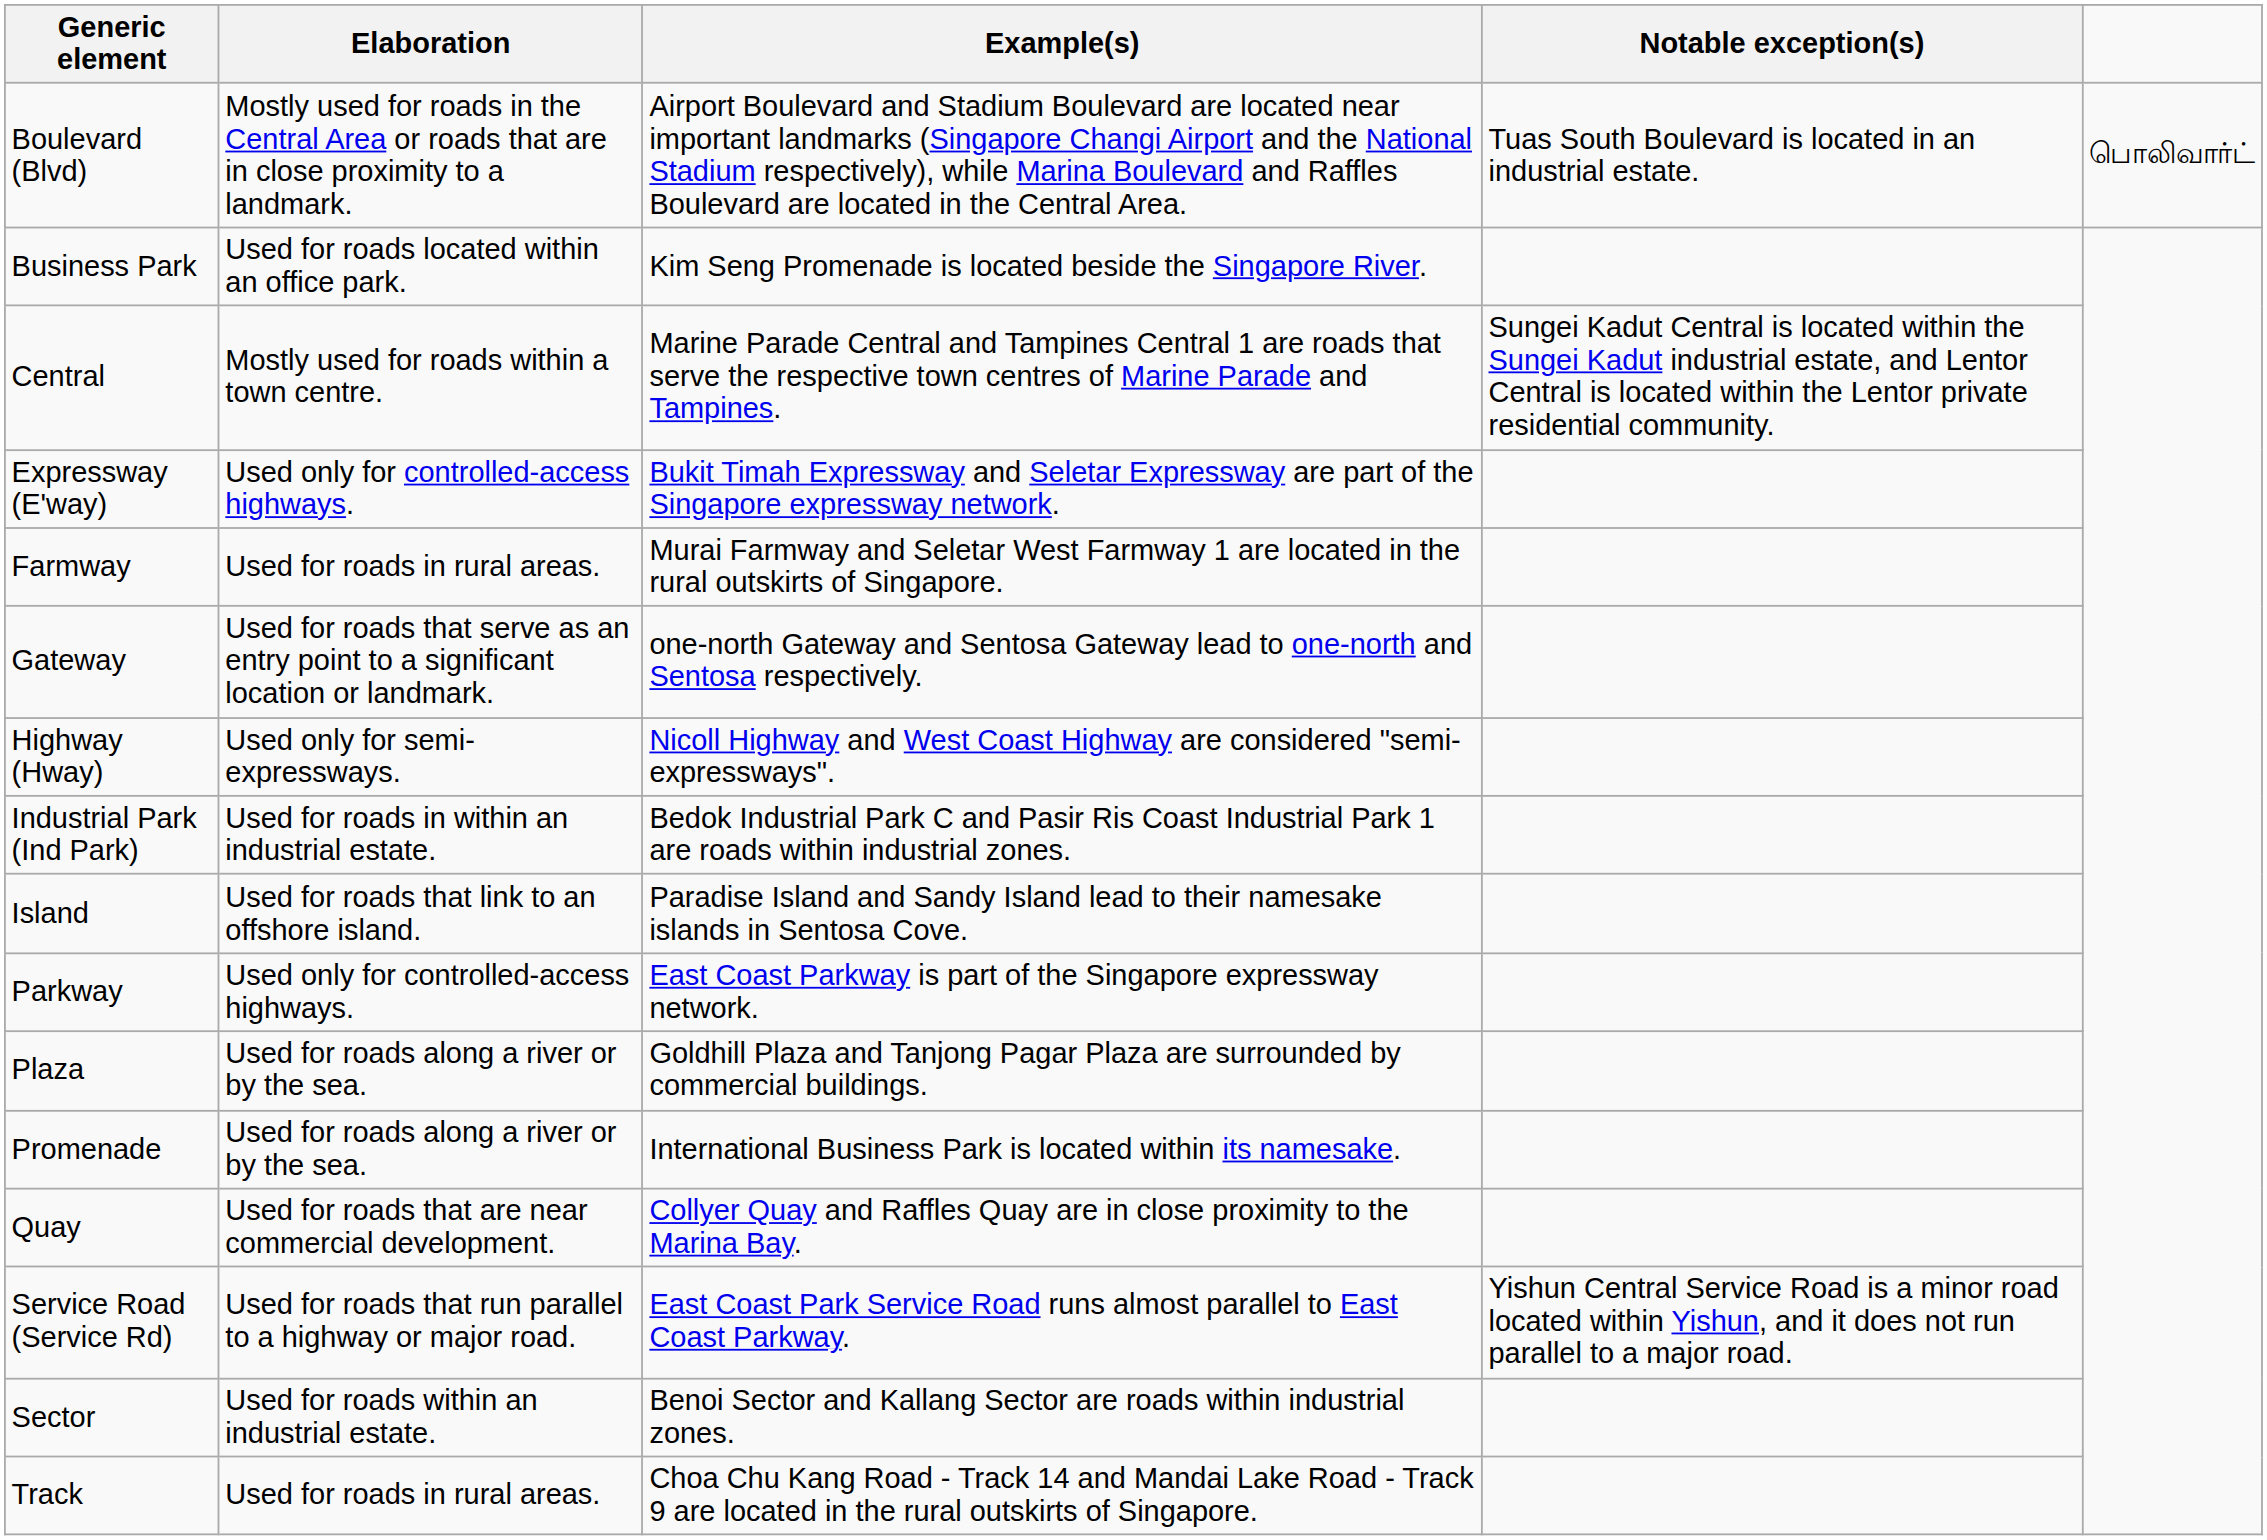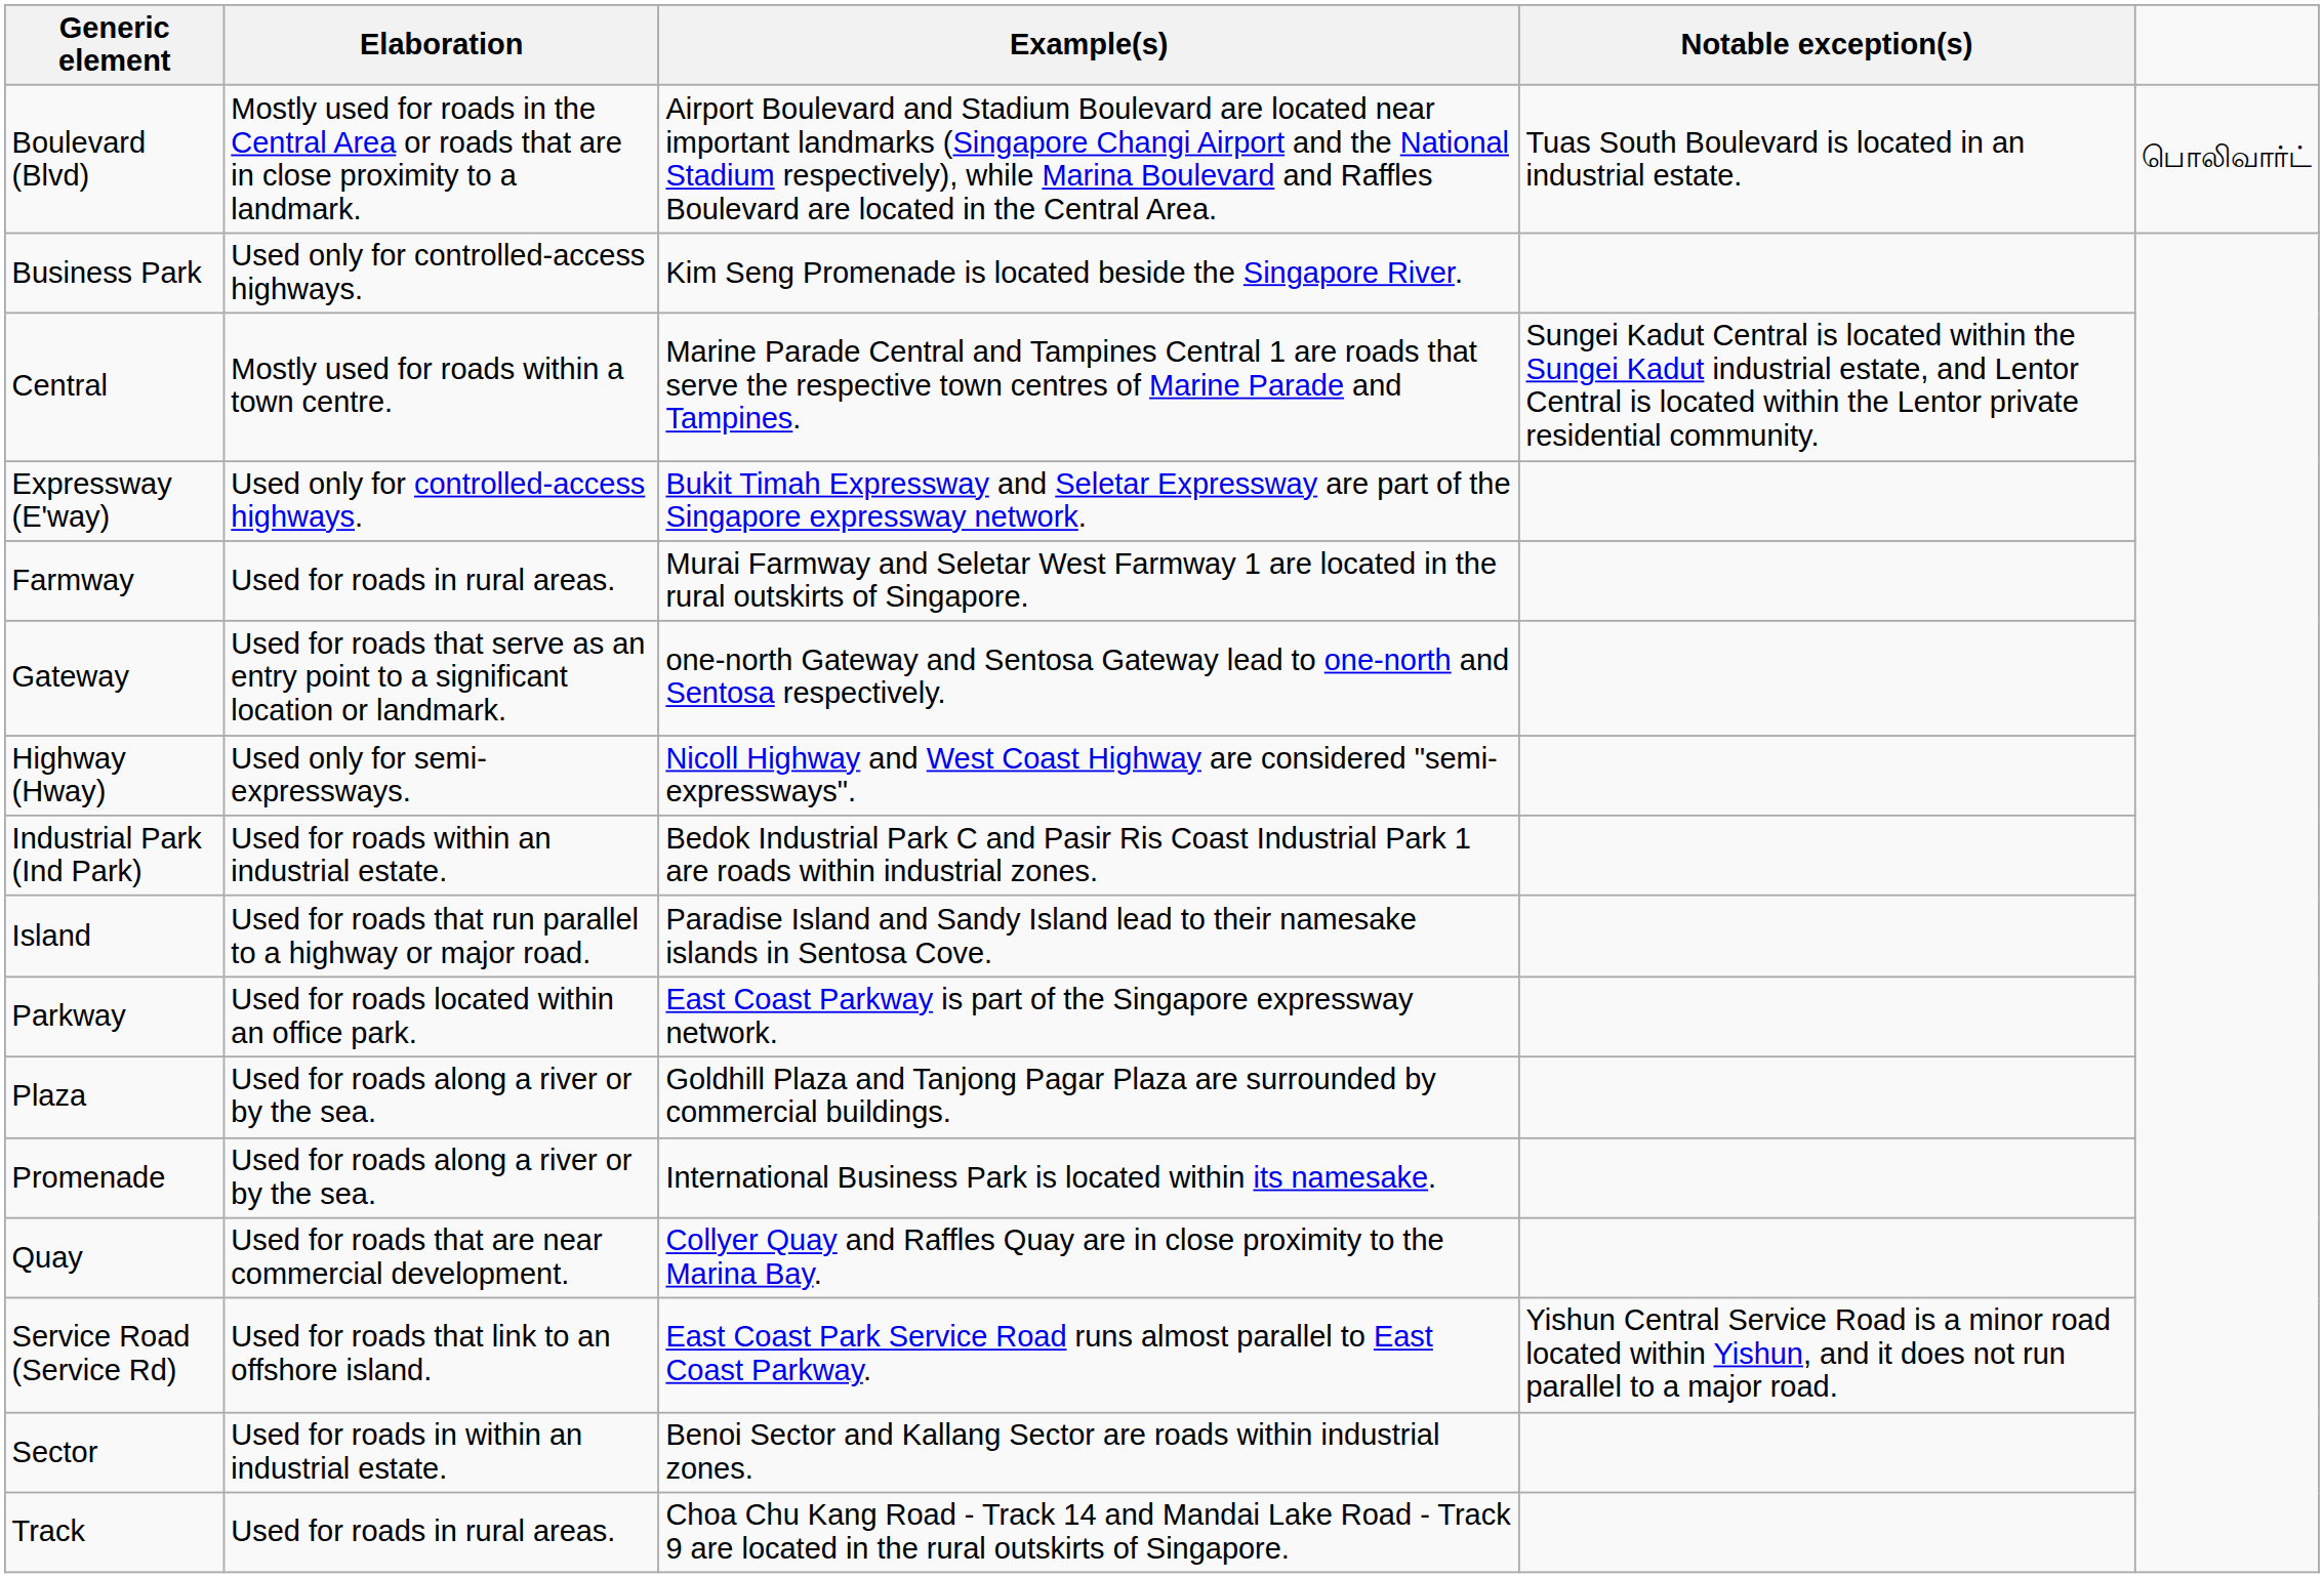Business Park | Elaboration: Used for roads located within an office park. -> Used only for controlled-access highways.
Industrial Park (Ind Park) | Elaboration: Used for roads in within an industrial estate. -> Used for roads within an industrial estate.
Island | Elaboration: Used for roads that link to an offshore island. -> Used for roads that run parallel to a highway or major road.
Parkway | Elaboration: Used only for controlled-access highways. -> Used for roads located within an office park.
Service Road (Service Rd) | Elaboration: Used for roads that run parallel to a highway or major road. -> Used for roads that link to an offshore island.
Sector | Elaboration: Used for roads within an industrial estate. -> Used for roads in within an industrial estate.
